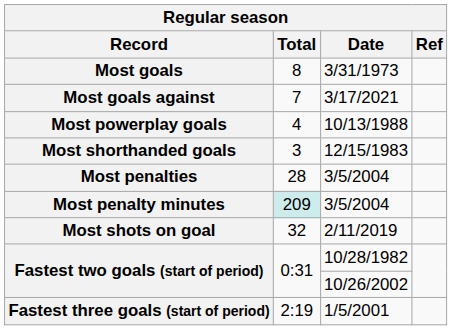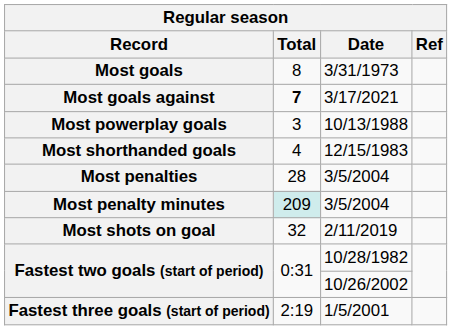Most goals against | Total: normal -> bold
Most powerplay goals | Total: 4 -> 3
Most shorthanded goals | Total: 3 -> 4
